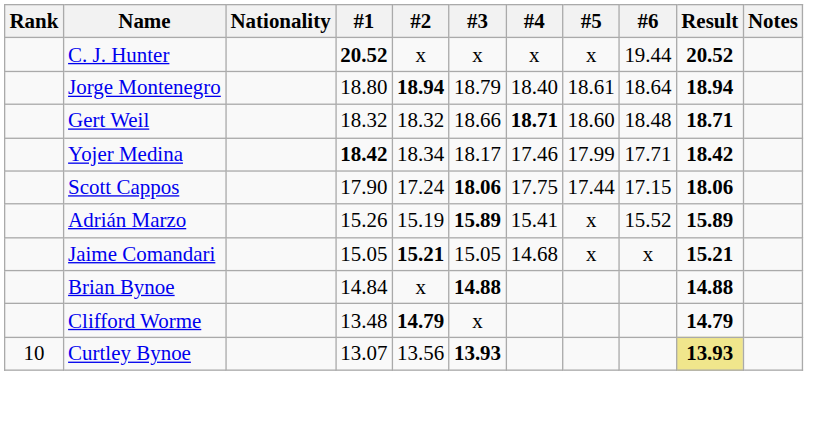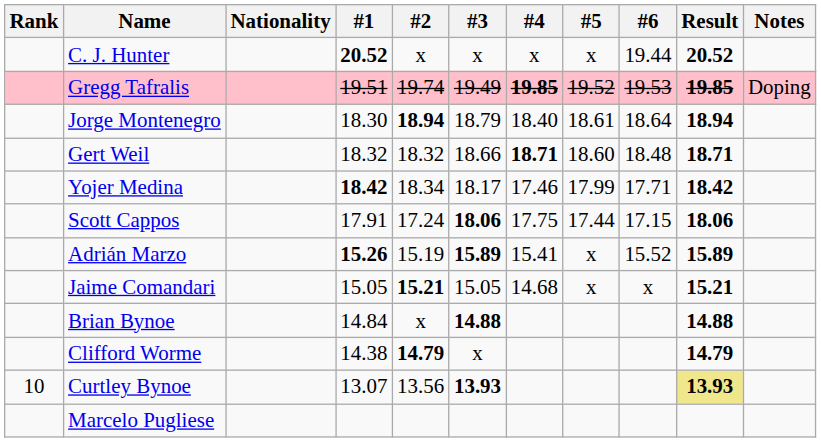+ row: Gregg Tafralis | 19.51 | 19.74 | 19.49 | 19.85 | 19.52 | 19.53 | 19.85 | Doping
Jorge Montenegro | #1: 18.80 -> 18.30
Scott Cappos | #1: 17.90 -> 17.91
Adrián Marzo | #1: normal -> bold
Clifford Worme | #1: 13.48 -> 14.38
+ row: Marcelo Pugliese
